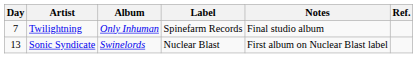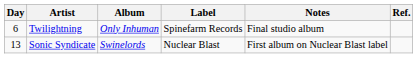Twilightning | Day: 7 -> 6
